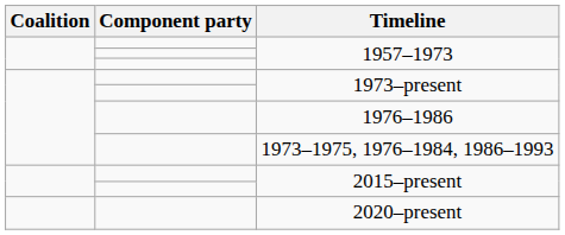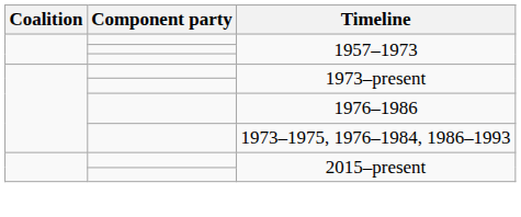- row: 2020–present
